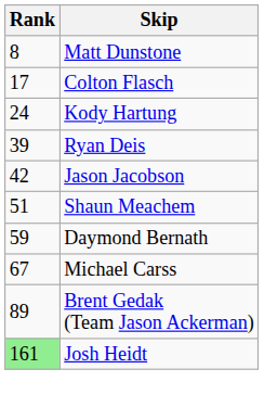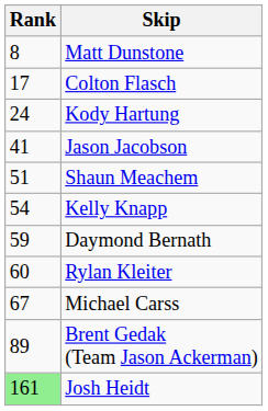- row: 39 | Ryan Deis
Jason Jacobson | Rank: 42 -> 41
+ row: 54 | Kelly Knapp
+ row: 60 | Rylan Kleiter
